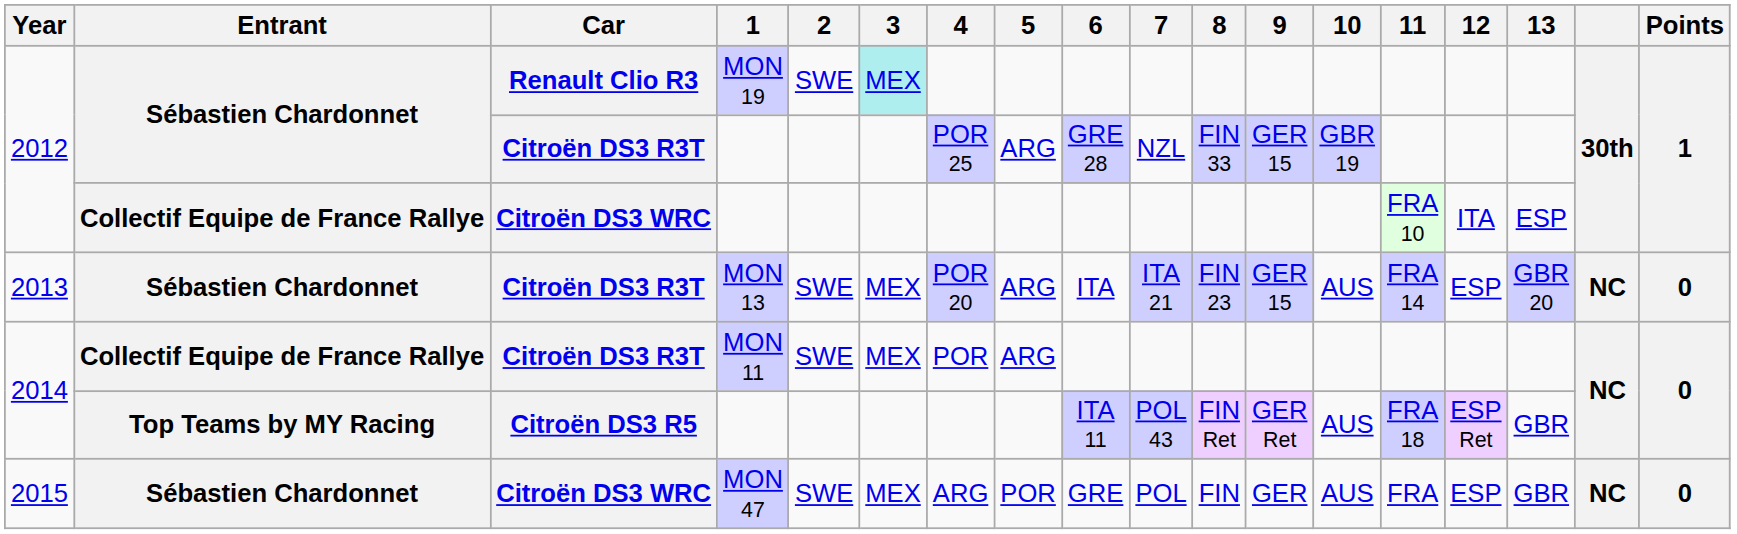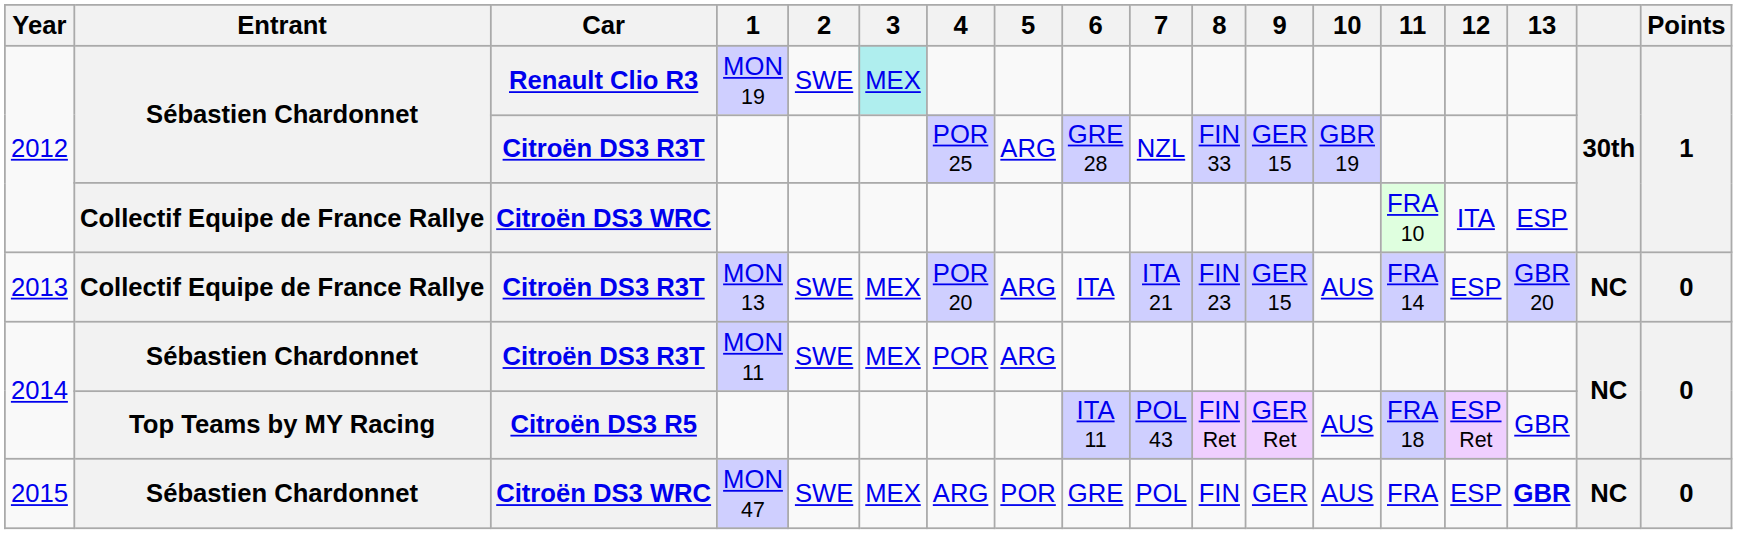MON 13 | Entrant: Sébastien Chardonnet -> Collectif Equipe de France Rallye
MON 11 | Entrant: Collectif Equipe de France Rallye -> Sébastien Chardonnet
MON 47 | 13: normal -> bold
